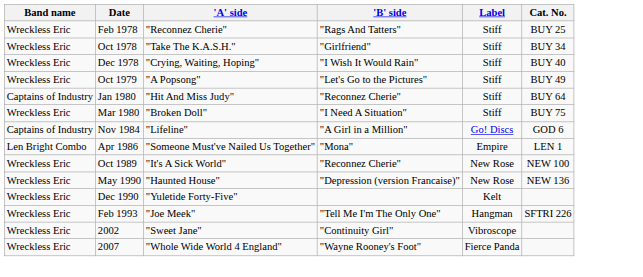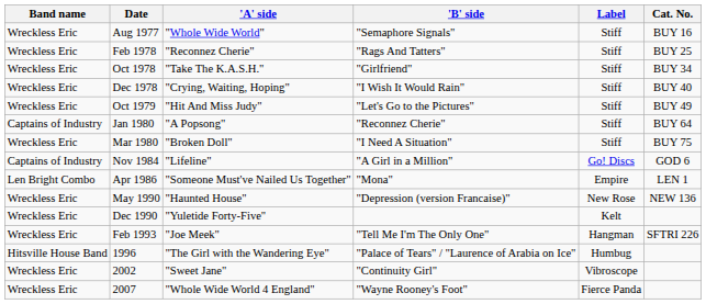+ row: Wreckless Eric | Aug 1977 | "Whole Wide World" | "Semaphore Signals" | Stiff | BUY 16
Oct 1979 | 'A' side: "A Popsong" -> "Hit And Miss Judy"
Jan 1980 | 'A' side: "Hit And Miss Judy" -> "A Popsong"
- row: Wreckless Eric | Oct 1989 | "It's A Sick World" | "Reconnez Cherie" | New Rose | NEW 100
+ row: Hitsville House Band | 1996 | "The Girl with the Wandering Eye" | "Palace of Tears" / "Laurence of Arabia on Ice" | Humbug
